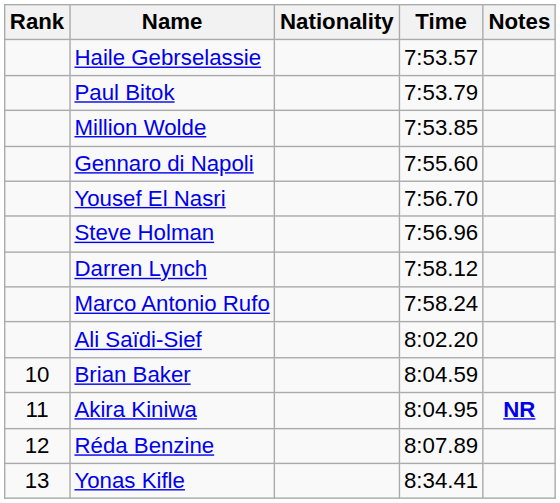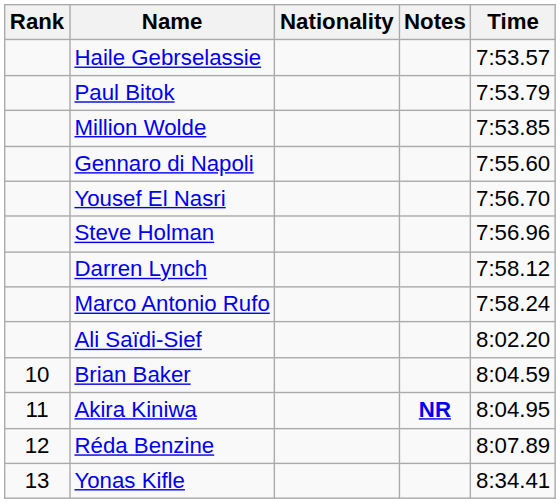columns swapped: Time <-> Notes
